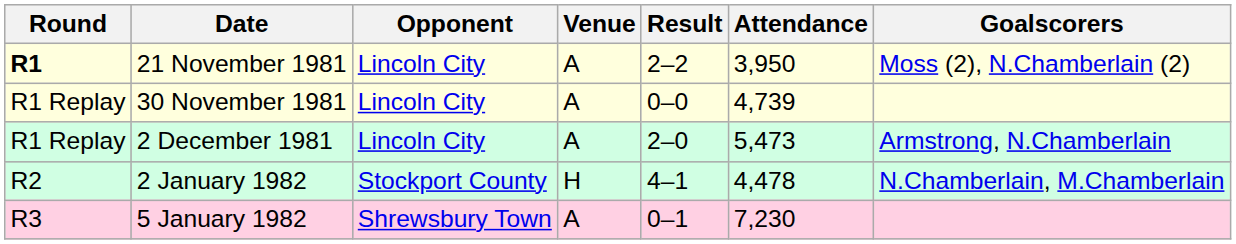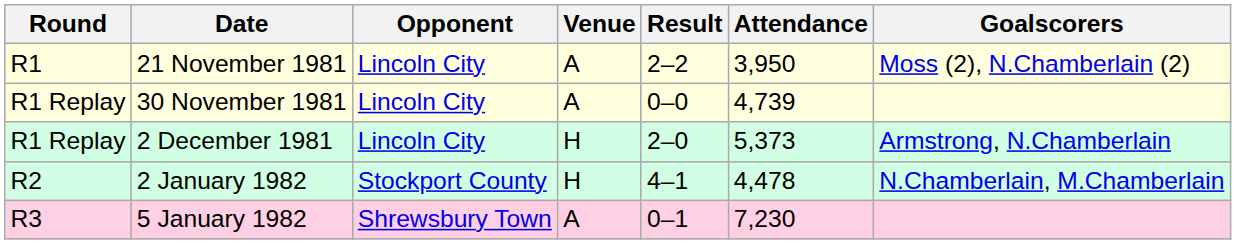21 November 1981 | Round: bold -> normal
2 December 1981 | Venue: A -> H
2 December 1981 | Attendance: 5,473 -> 5,373
